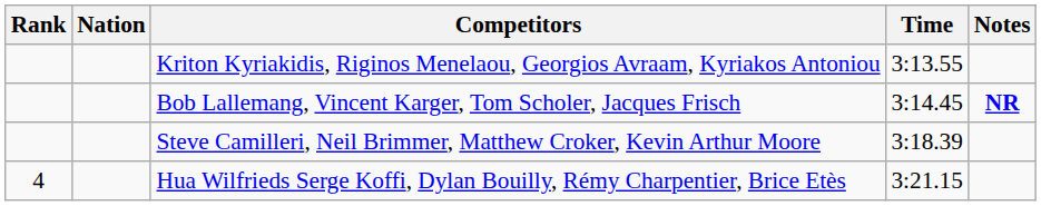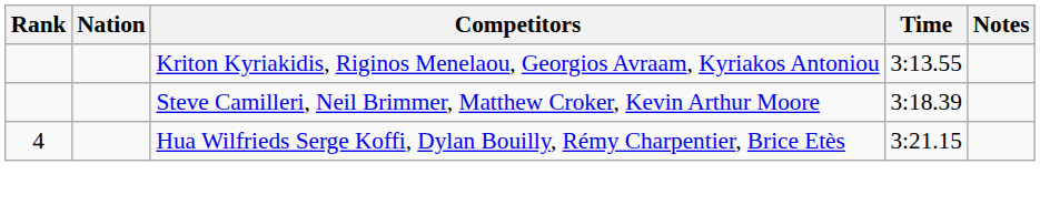- row: Bob Lallemang, Vincent Karger, Tom Scholer, Jacques Frisch | 3:14.45 | NR
